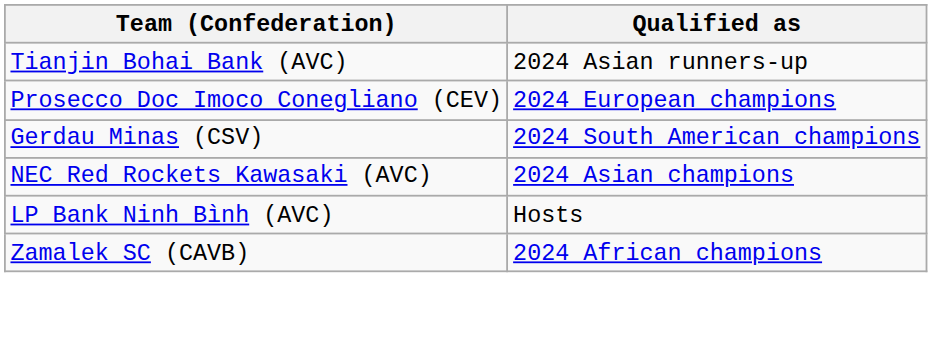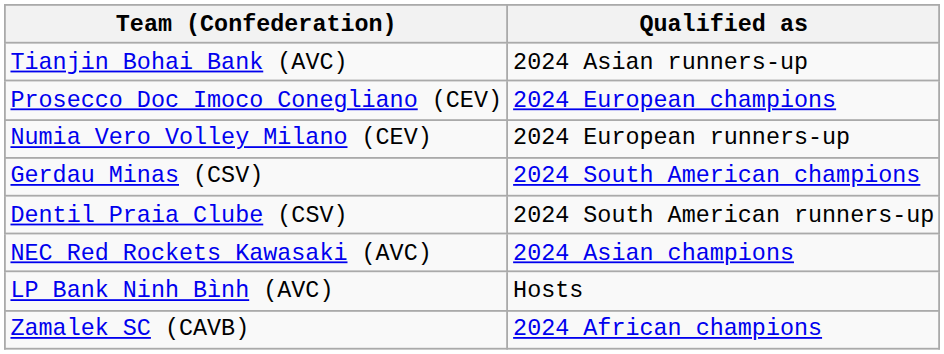+ row: Numia Vero Volley Milano (CEV) | 2024 European runners-up
+ row: Dentil Praia Clube (CSV) | 2024 South American runners-up
